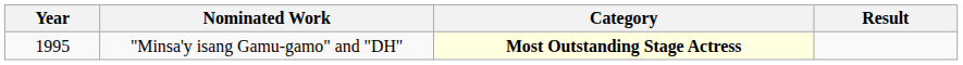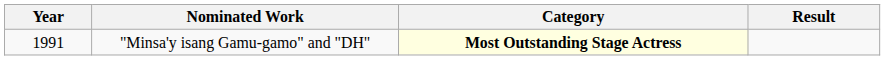"Minsa'y isang Gamu-gamo" and "DH" | Year: 1995 -> 1991
